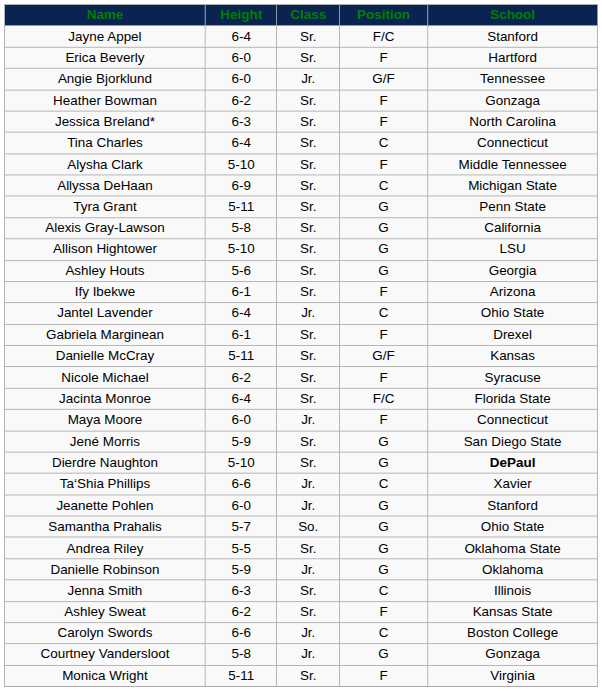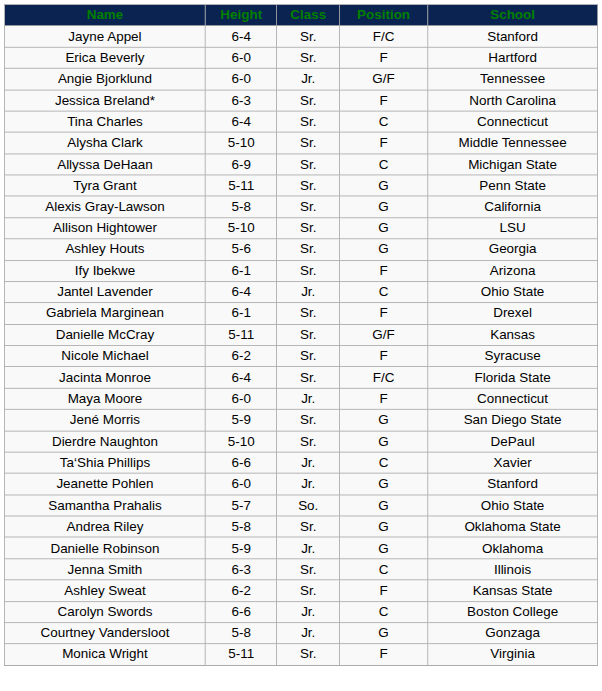- row: Heather Bowman | 6-2 | Sr. | F | Gonzaga
Dierdre Naughton | School: bold -> normal
Andrea Riley | Height: 5-5 -> 5-8
